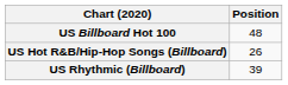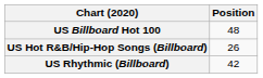US Rhythmic (Billboard) | Position: 39 -> 42
